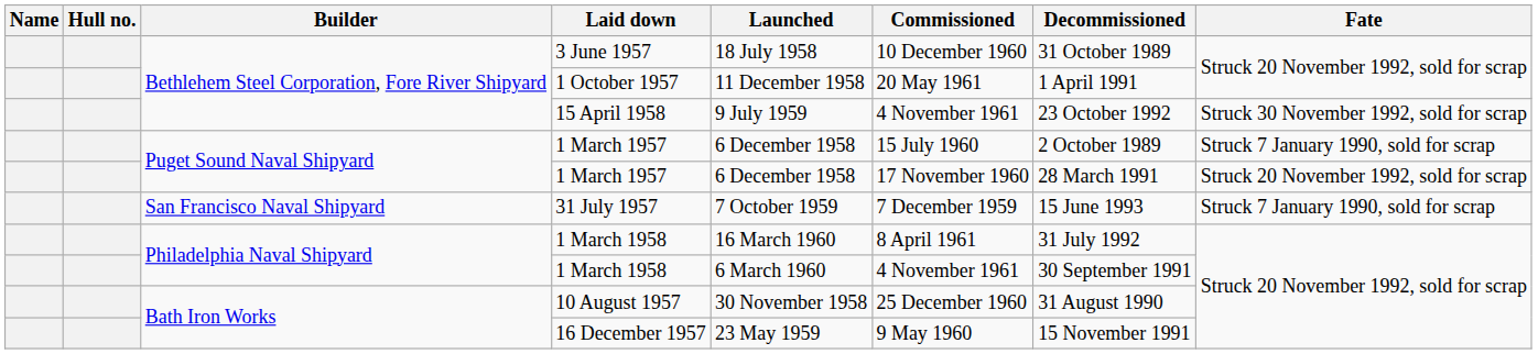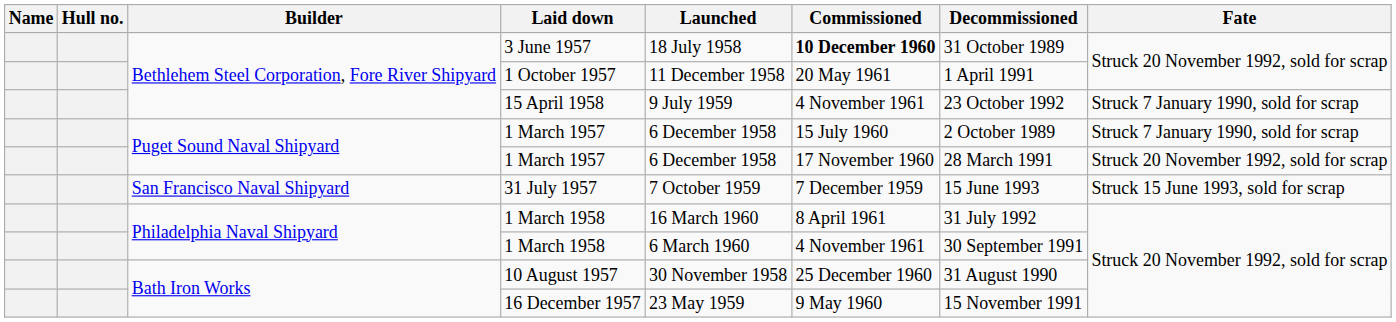3 June 1957 | Commissioned: normal -> bold
15 April 1958 | Fate: Struck 30 November 1992, sold for scrap -> Struck 7 January 1990, sold for scrap
31 July 1957 | Fate: Struck 7 January 1990, sold for scrap -> Struck 15 June 1993, sold for scrap
